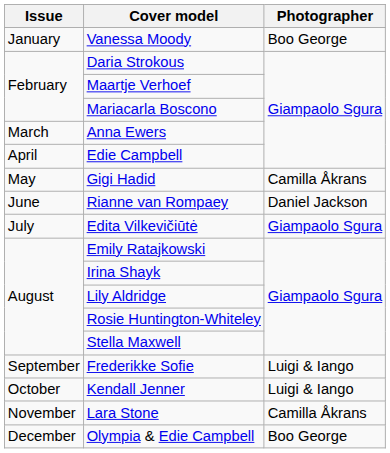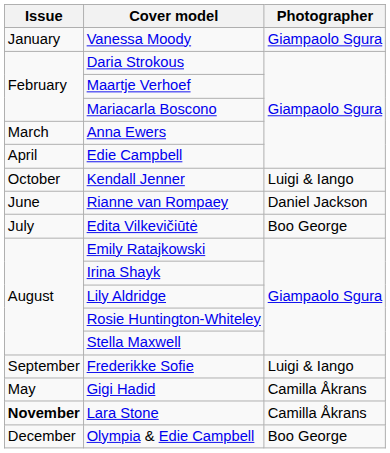Vanessa Moody | Photographer: Boo George -> Giampaolo Sgura
rows swapped: Gigi Hadid <-> Kendall Jenner
Edita Vilkevičiūtė | Photographer: Giampaolo Sgura -> Boo George
Lara Stone | Issue: normal -> bold
